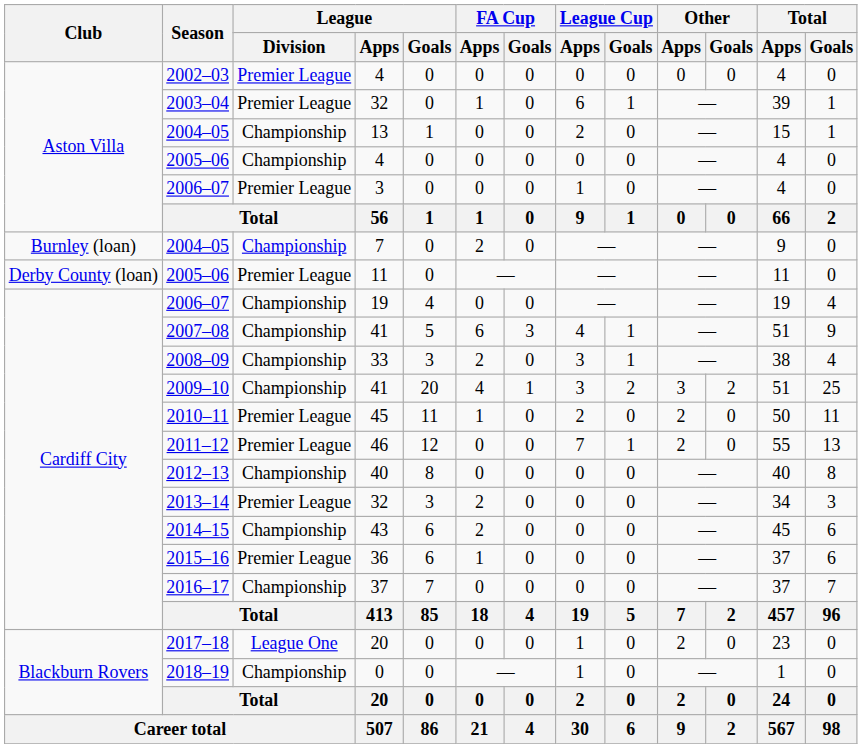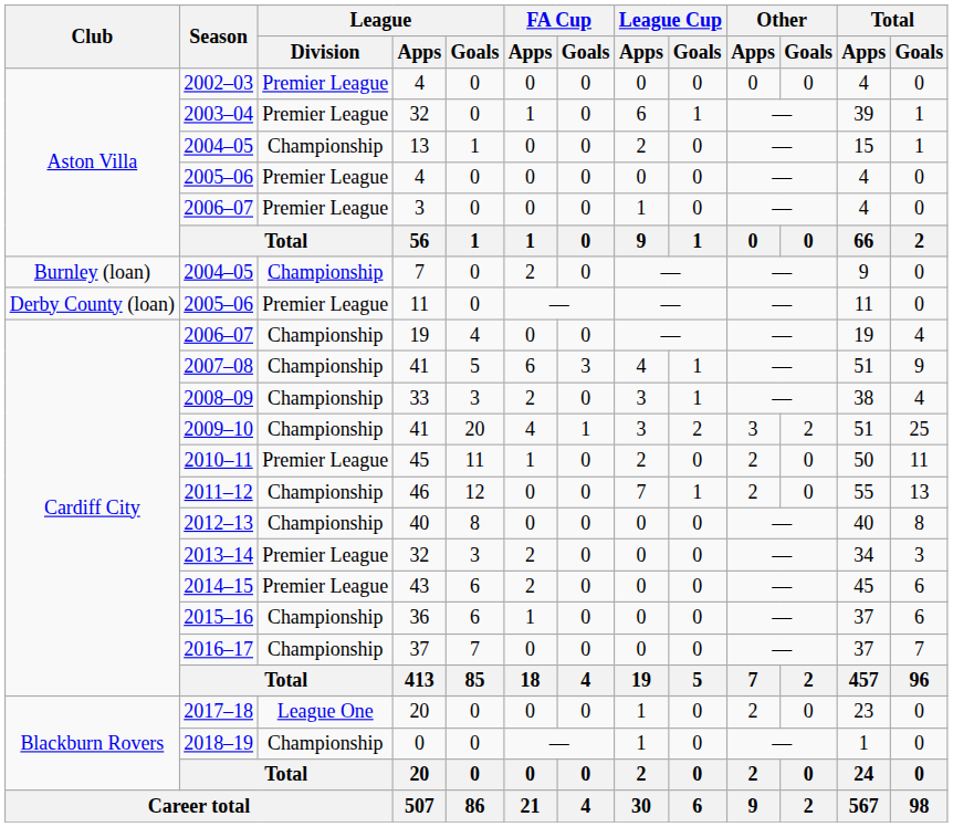2005–06 / 4 | League / Division: Championship -> Premier League
2011–12 | League / Division: Premier League -> Championship
2014–15 | League / Division: Championship -> Premier League
2015–16 | League / Division: Premier League -> Championship
